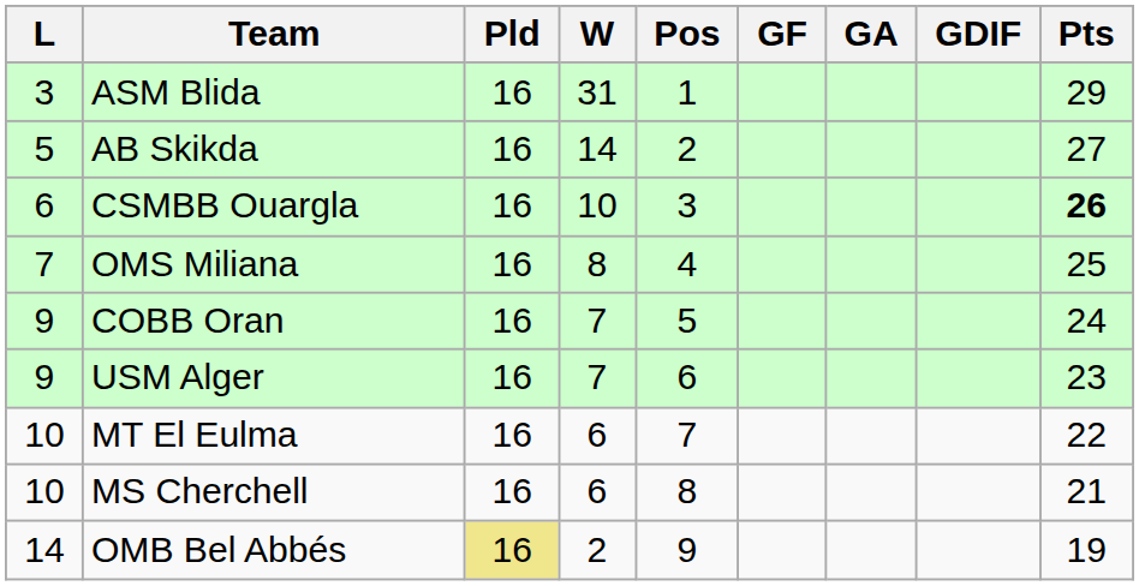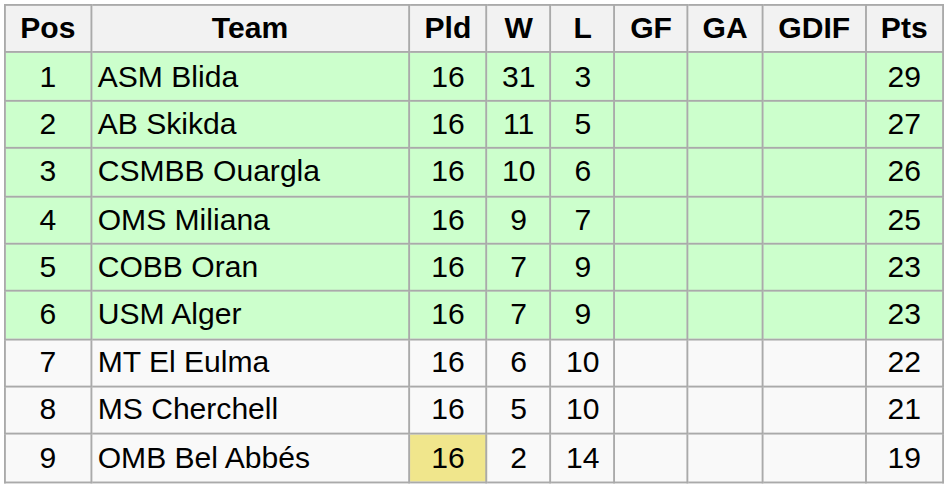columns swapped: Pos <-> L
AB Skikda | W: 14 -> 11
CSMBB Ouargla | Pts: bold -> normal
OMS Miliana | W: 8 -> 9
COBB Oran | Pts: 24 -> 23
MS Cherchell | W: 6 -> 5
